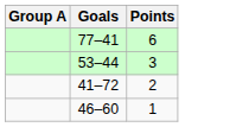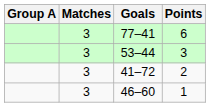+ column: Matches | 3 | 3 | 3 | 3
